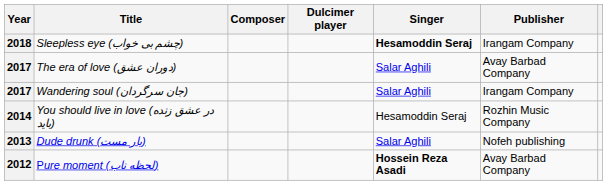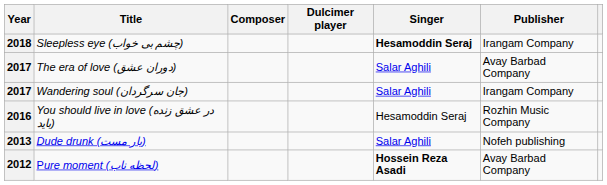You should live in love (در عشق زنده باید) | Year: 2014 -> 2016
